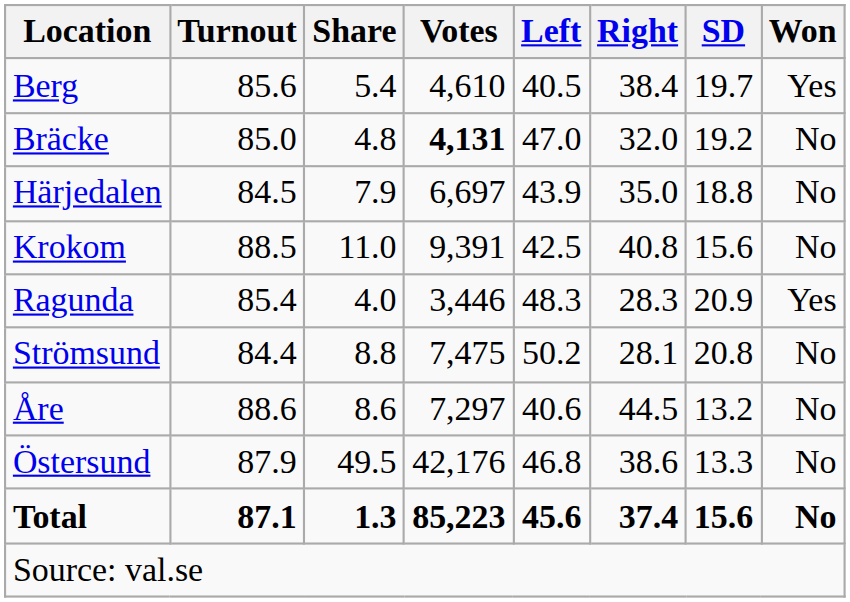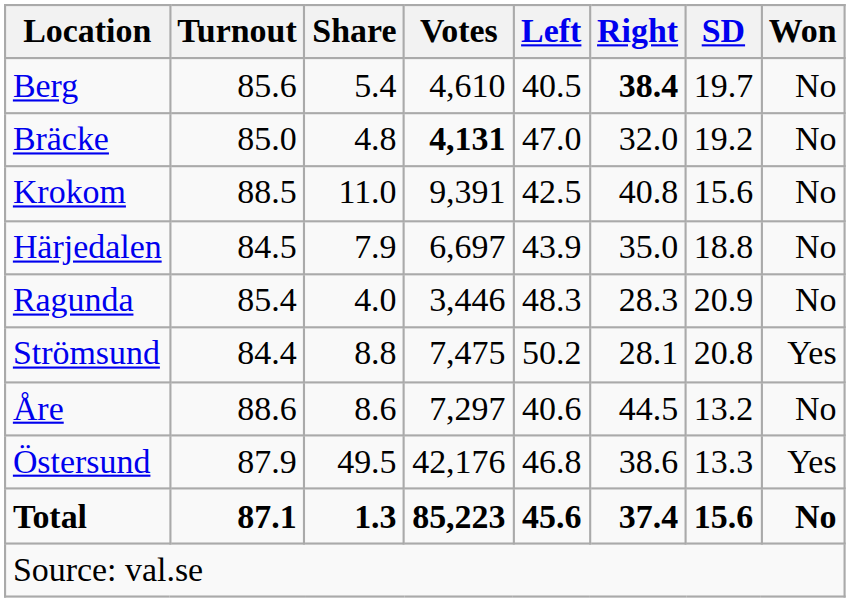Berg | Right: normal -> bold
Berg | Won: Yes -> No
rows swapped: Härjedalen <-> Krokom
Ragunda | Won: Yes -> No
Strömsund | Won: No -> Yes
Östersund | Won: No -> Yes
